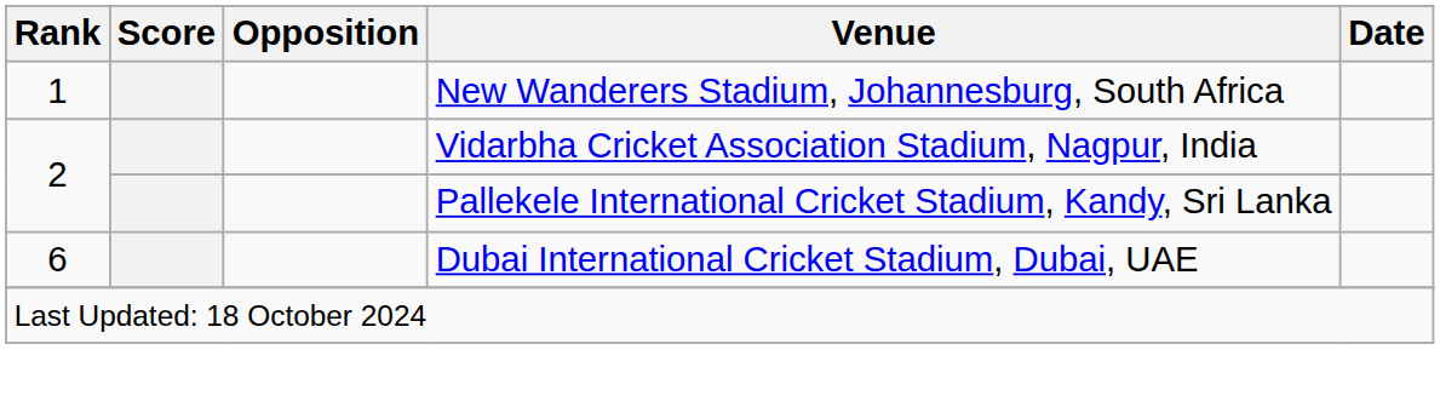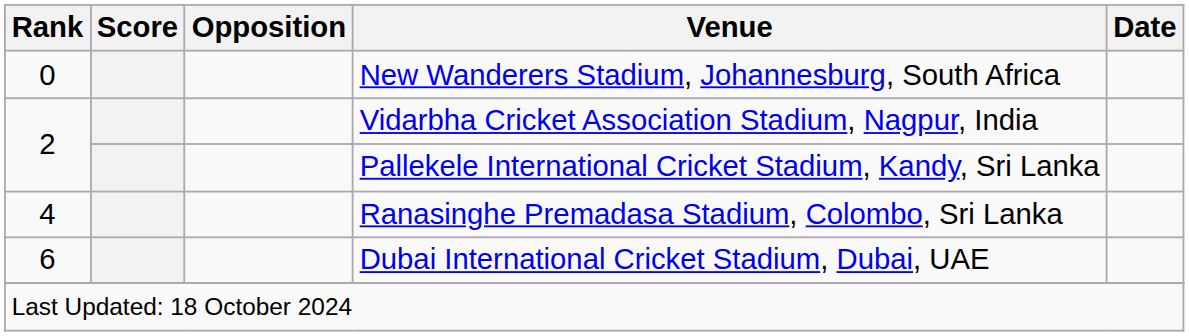New Wanderers Stadium, Johannesburg, South Africa | Rank: 1 -> 0
+ row: 4 | Ranasinghe Premadasa Stadium, Colombo, Sri Lanka
